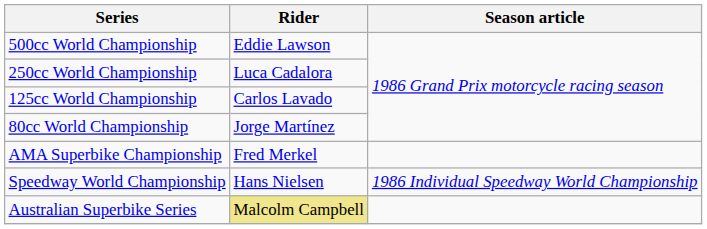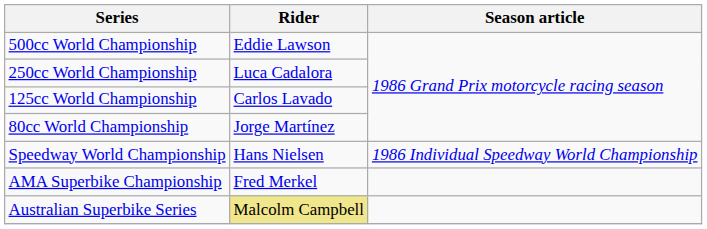rows swapped: Speedway World Championship <-> AMA Superbike Championship
